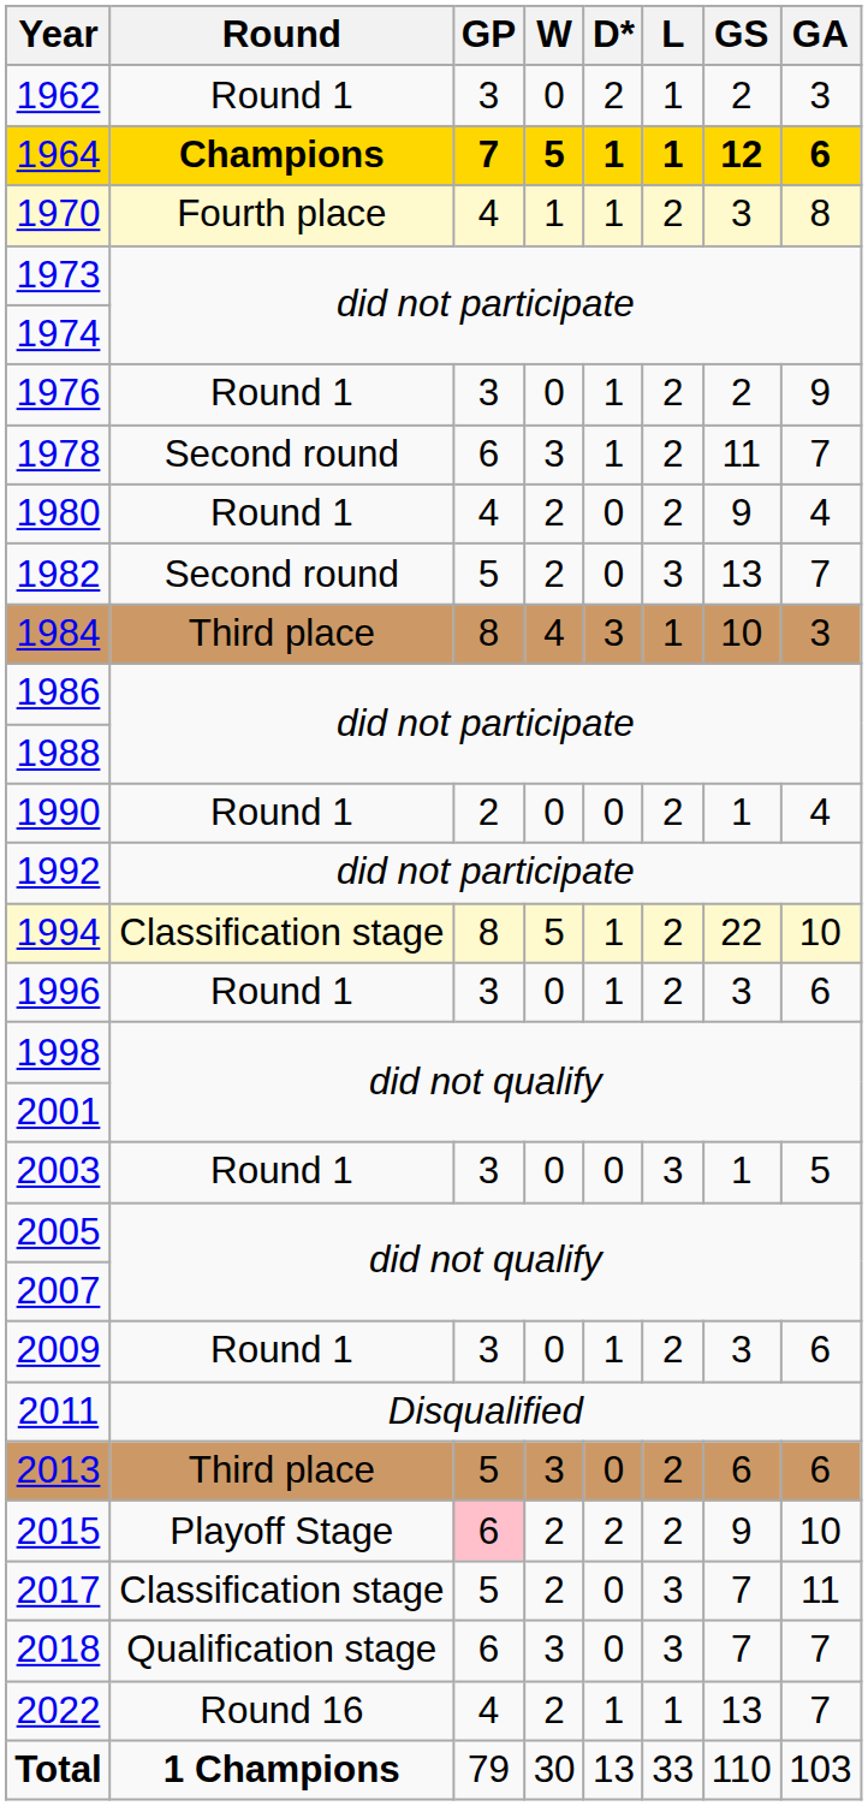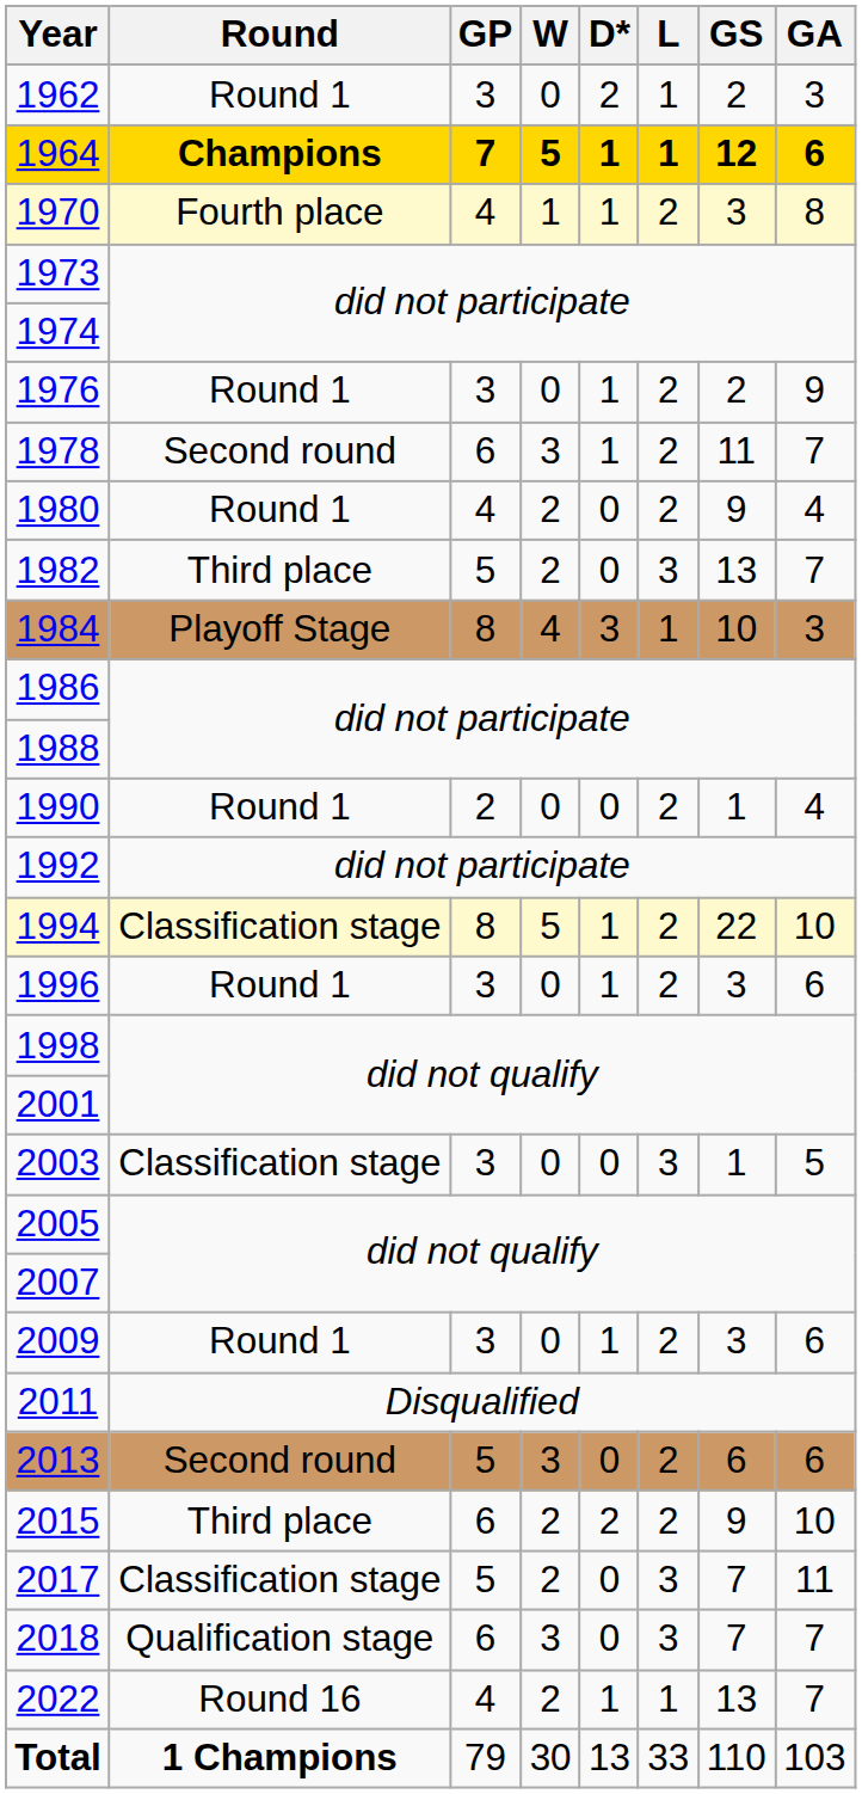1982 | Round: Second round -> Third place
1984 | Round: Third place -> Playoff Stage
2003 | Round: Round 1 -> Classification stage
2013 | Round: Third place -> Second round
2015 | Round: Playoff Stage -> Third place
2015 | GP: pink background -> no background
